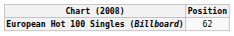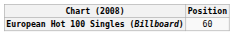European Hot 100 Singles (Billboard) | Position: 62 -> 60
